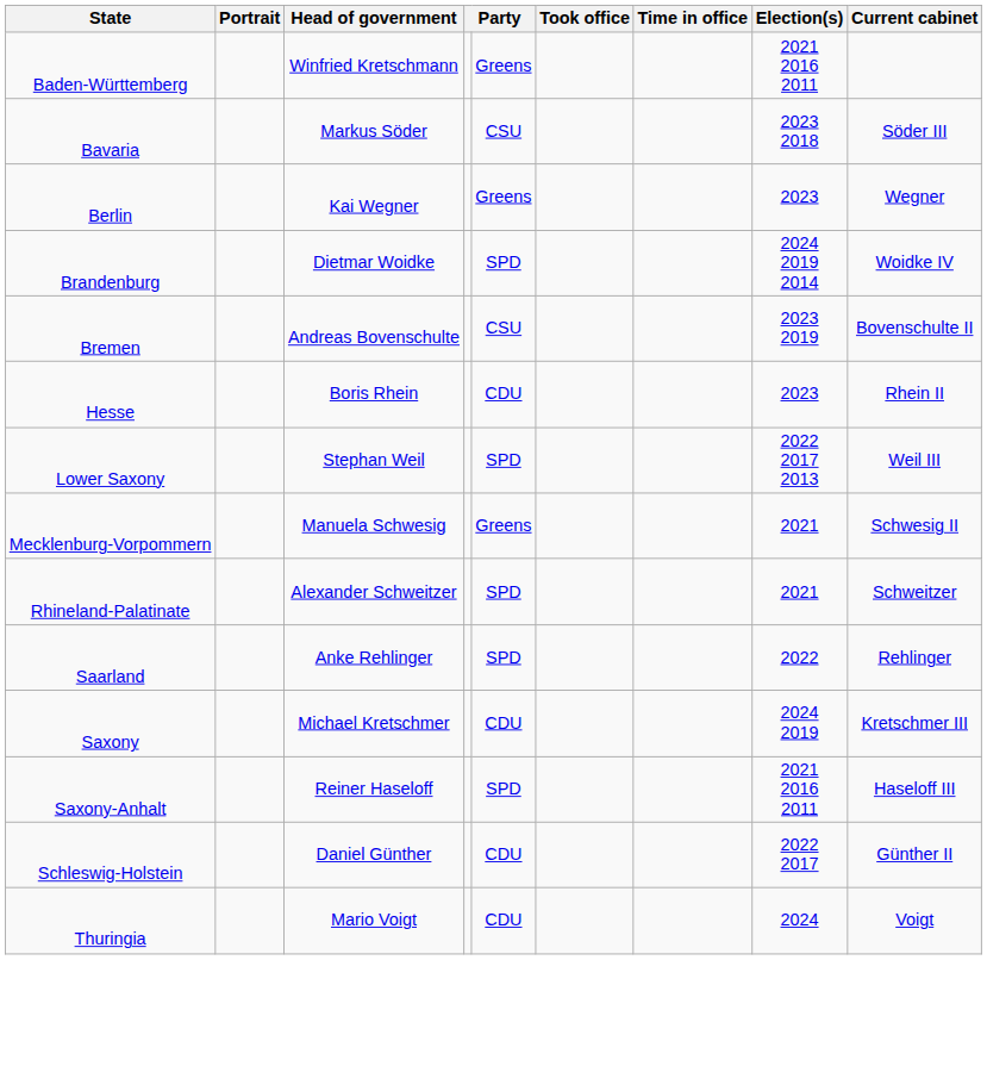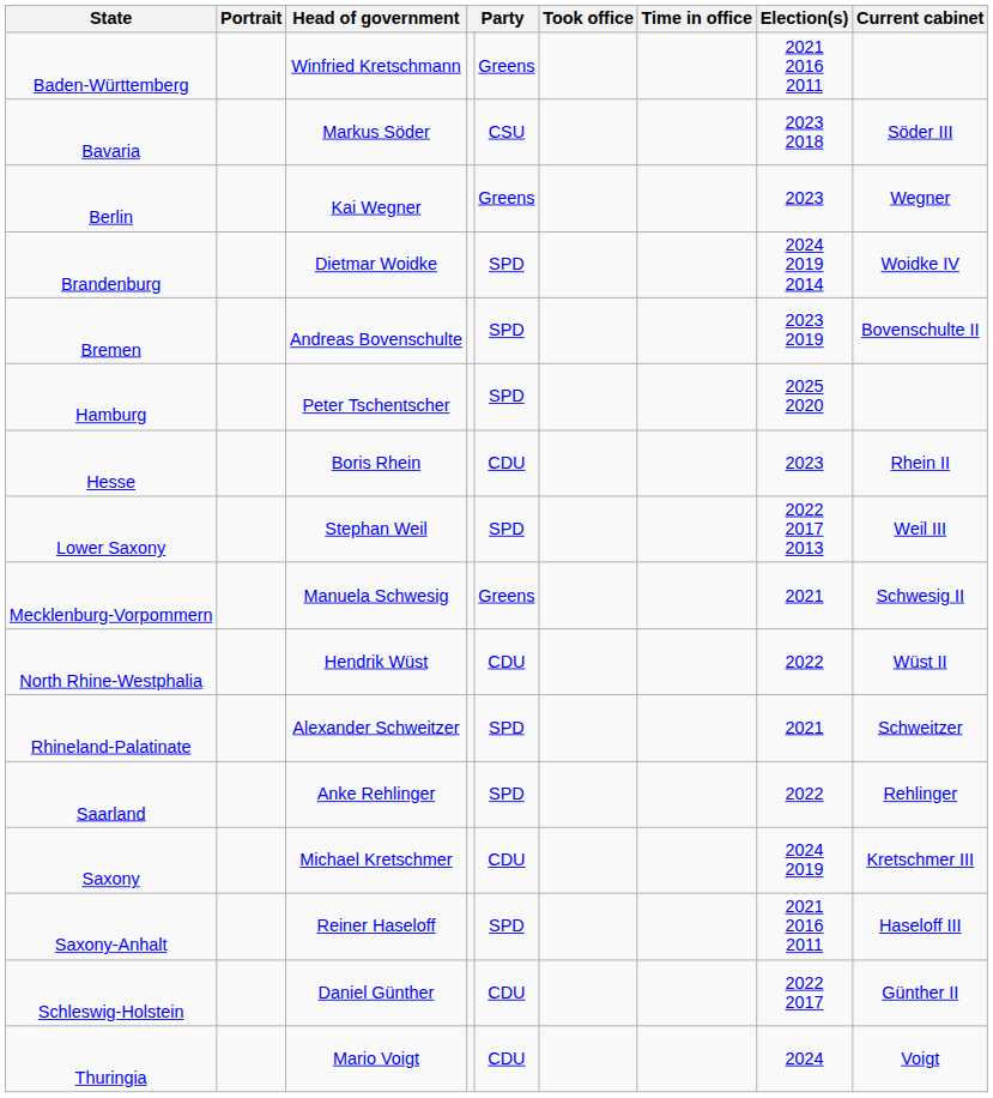Bremen | column 5: CSU -> SPD
+ row: Hamburg | Peter Tschentscher | SPD | 2025 2020
+ row: North Rhine-Westphalia | Hendrik Wüst | CDU | 2022 | Wüst II
